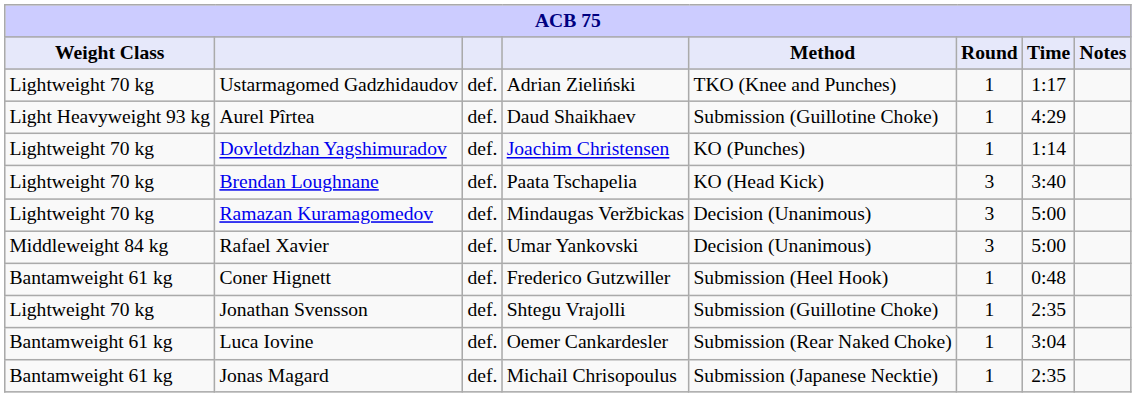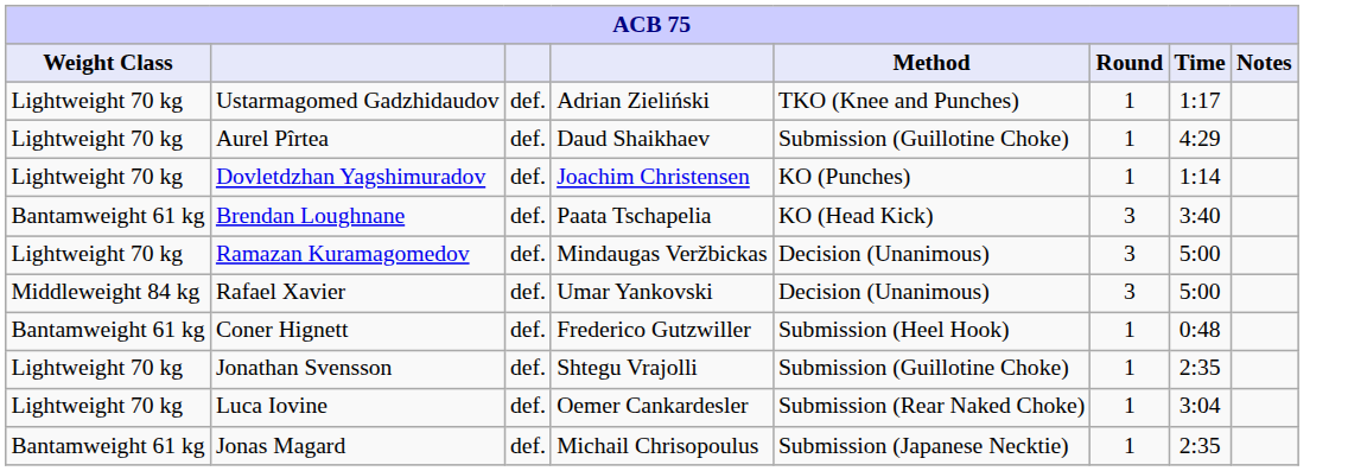Aurel Pîrtea | Weight Class: Light Heavyweight 93 kg -> Lightweight 70 kg
Brendan Loughnane | Weight Class: Lightweight 70 kg -> Bantamweight 61 kg
Luca Iovine | Weight Class: Bantamweight 61 kg -> Lightweight 70 kg
